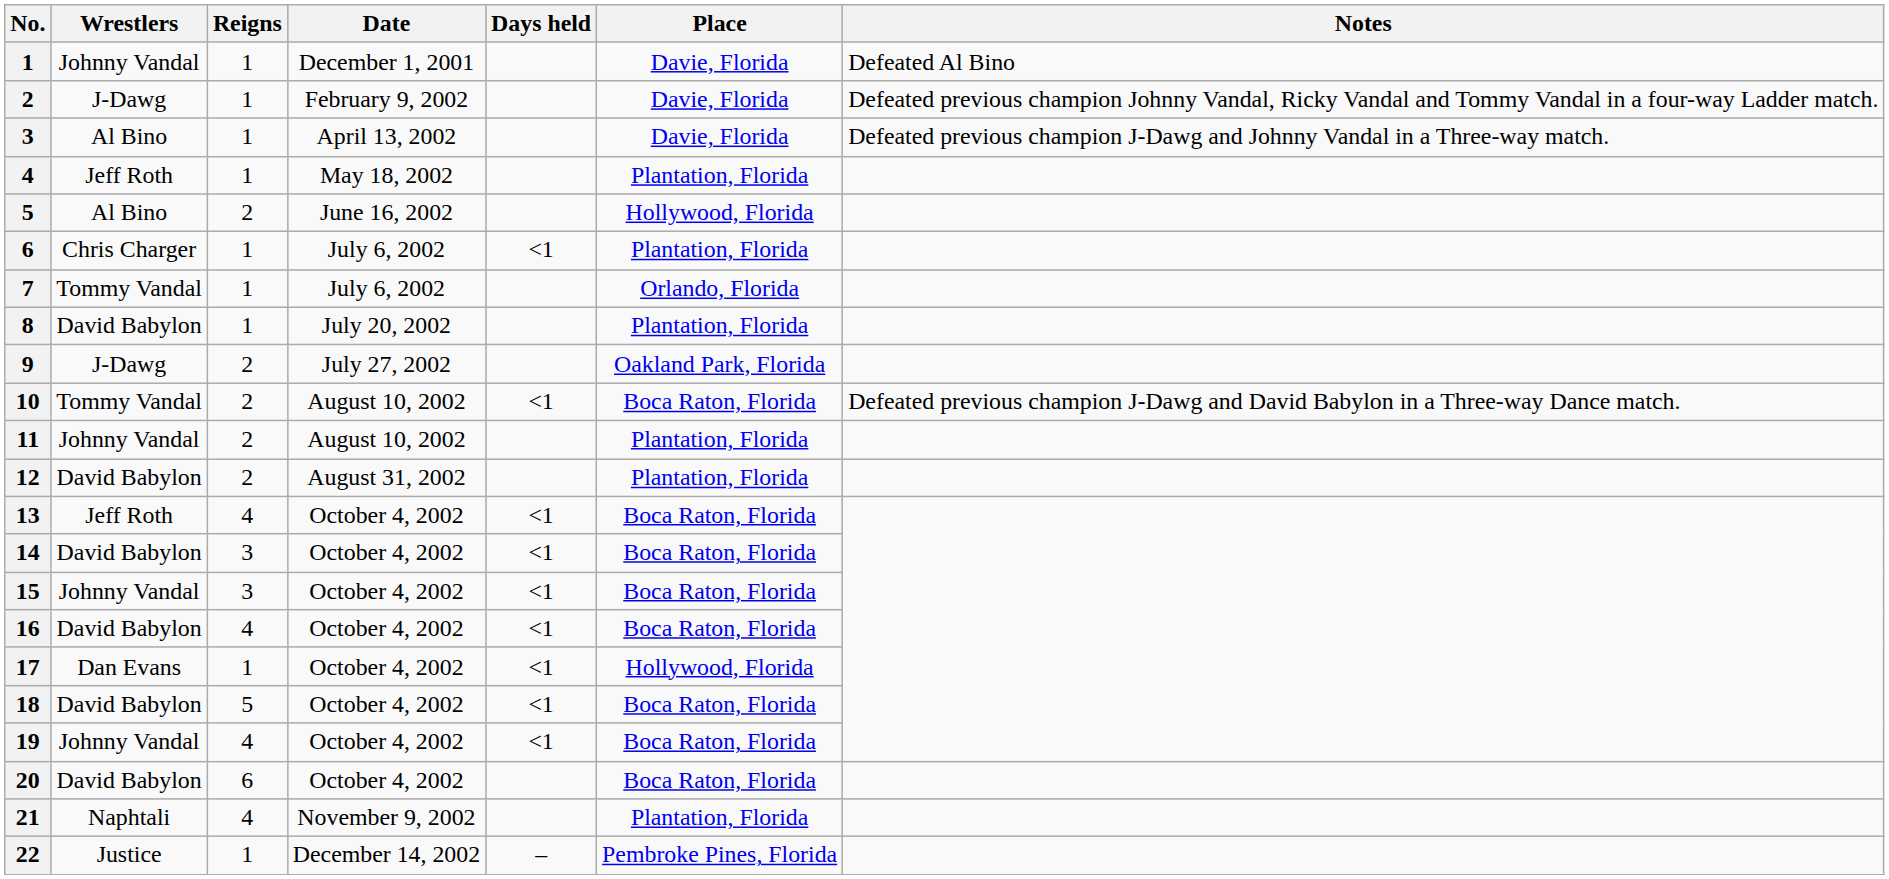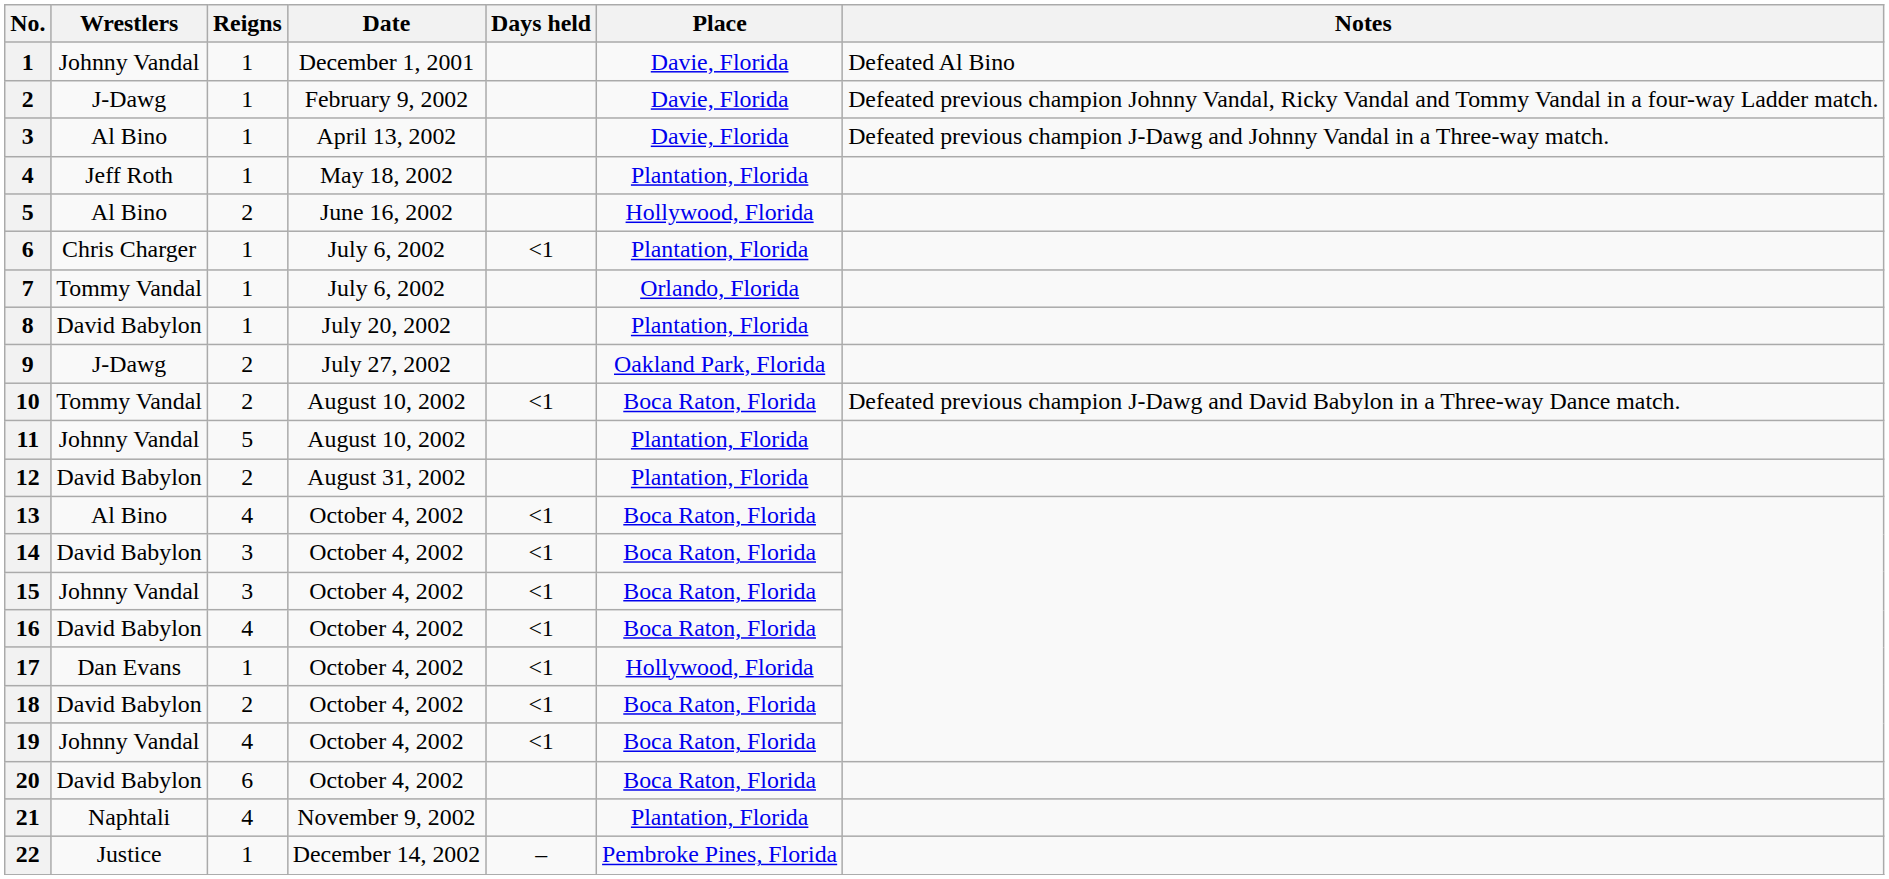11 | Reigns: 2 -> 5
13 | Wrestlers: Jeff Roth -> Al Bino
18 | Reigns: 5 -> 2
